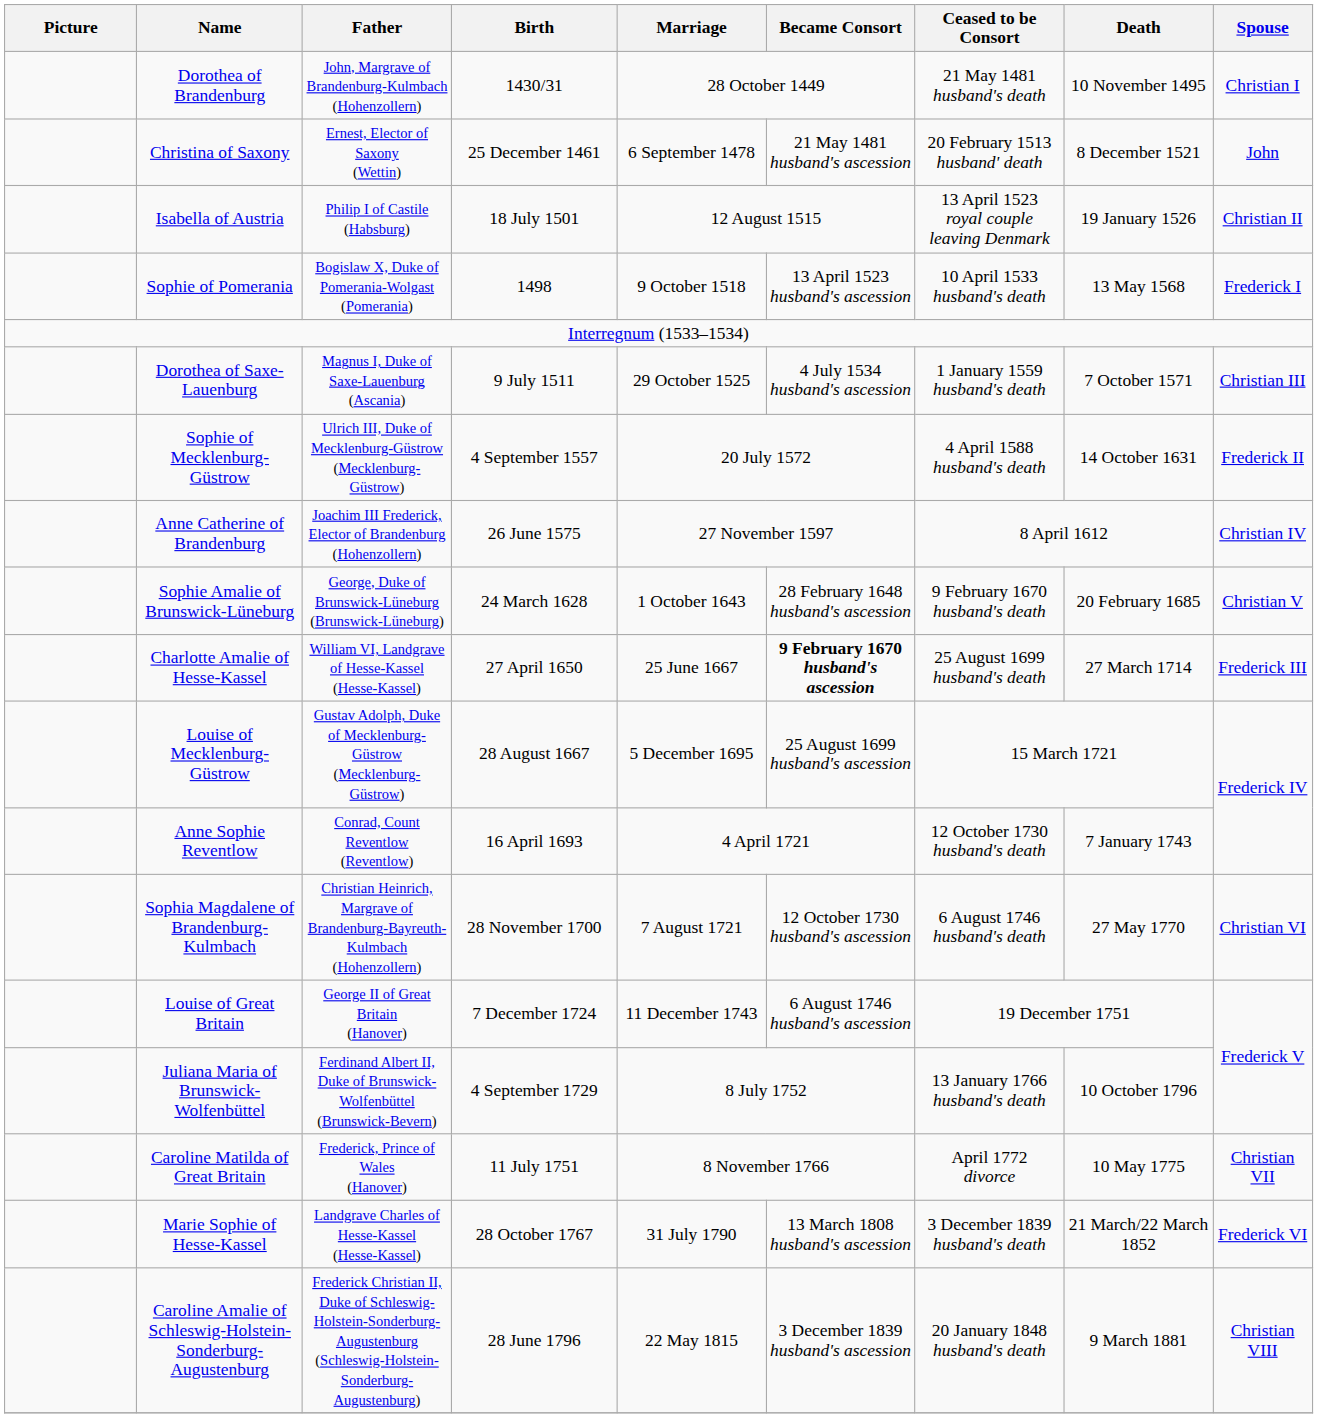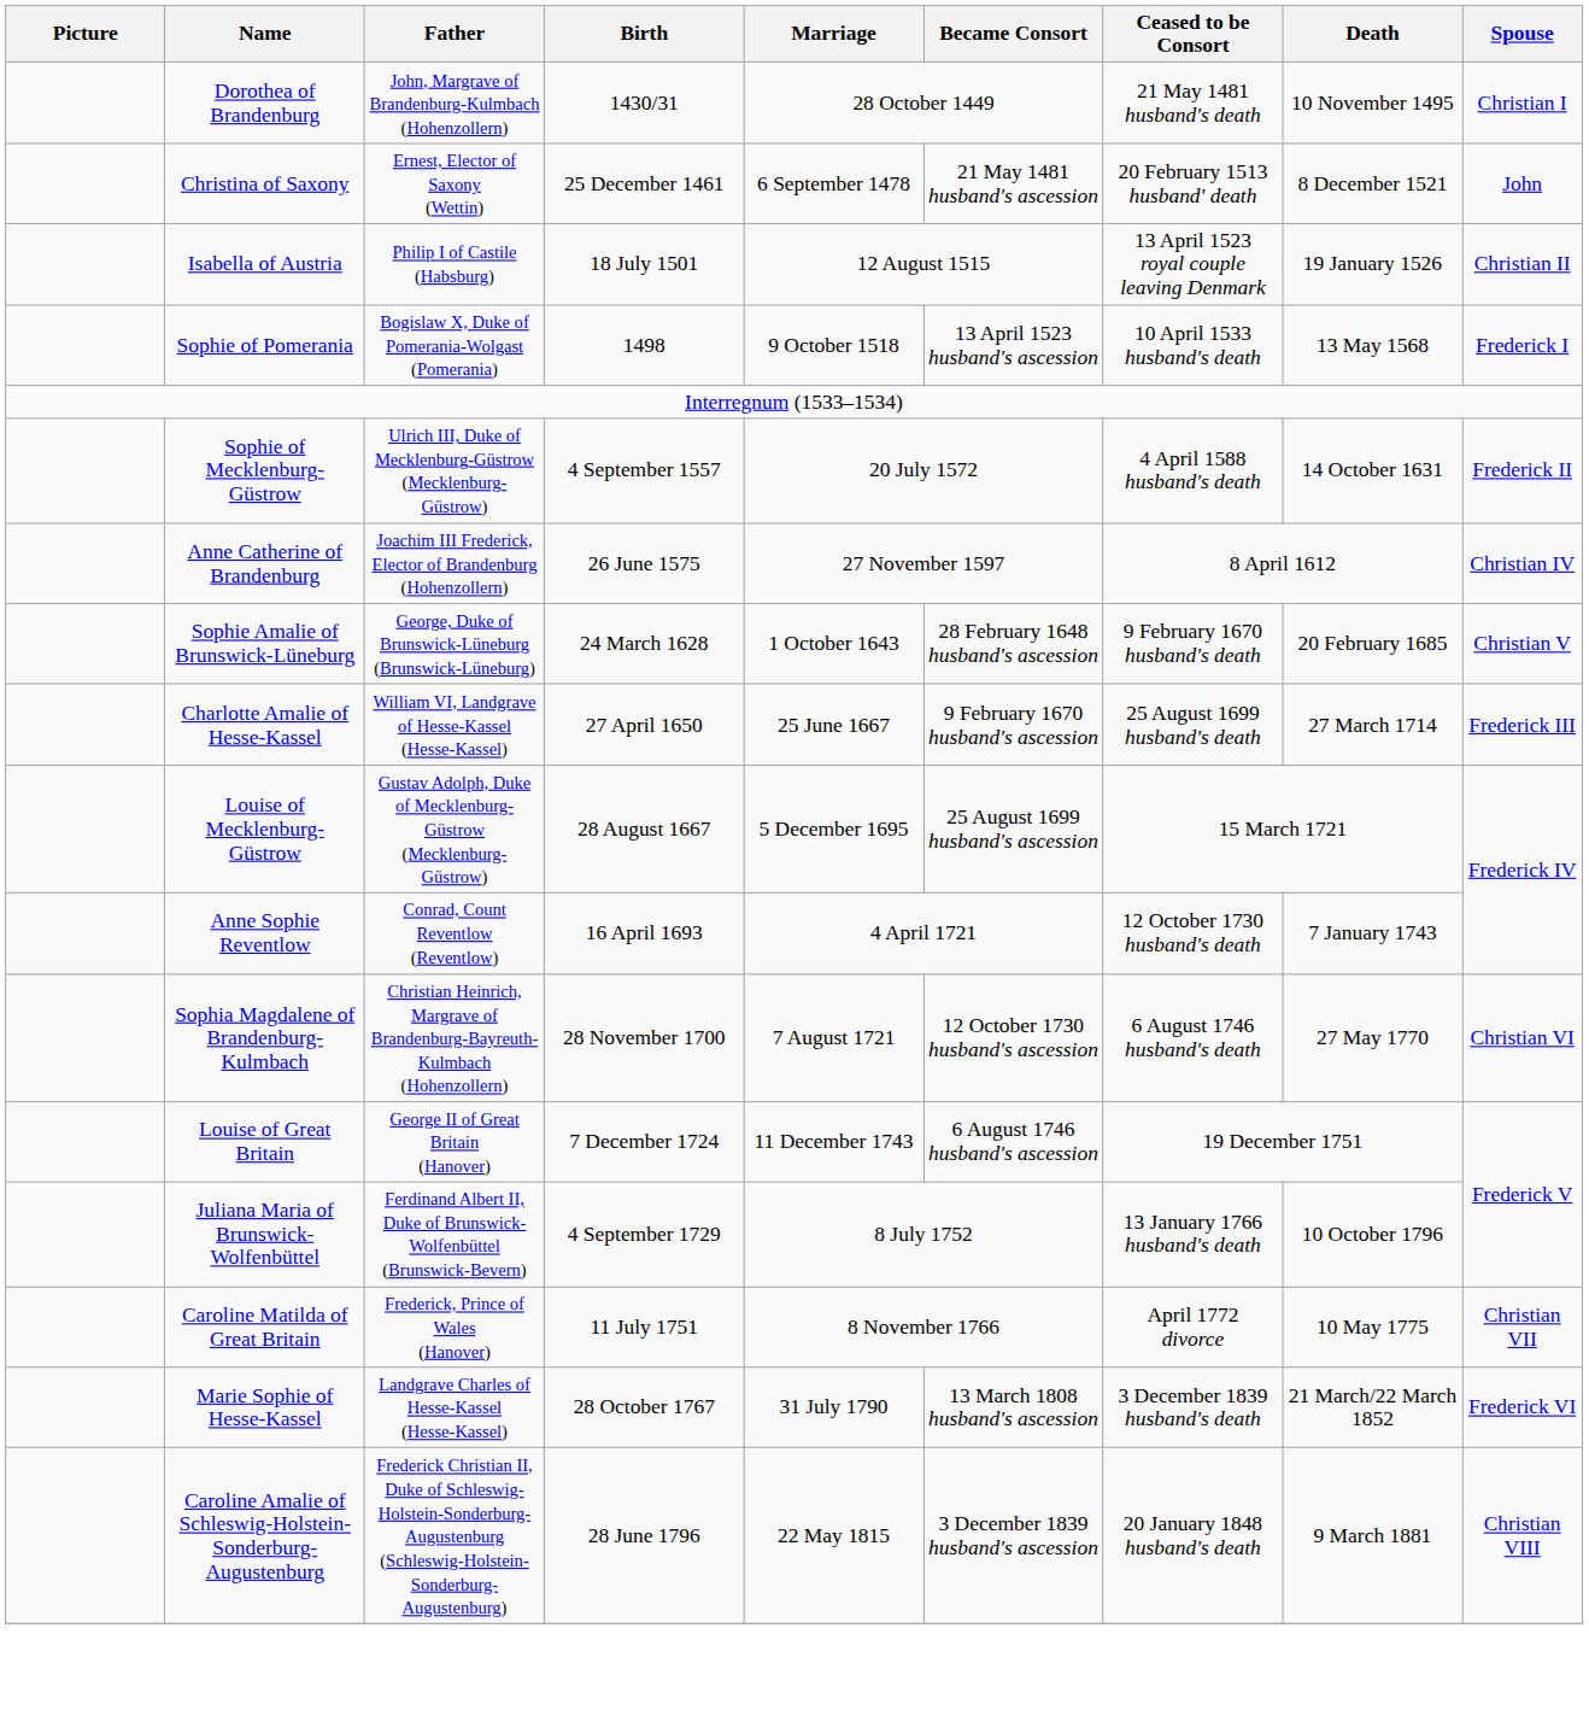- row: Dorothea of Saxe-Lauenburg | Magnus I, Duke of Saxe-Lauenburg (Ascania) | 9 July 1511 | 29 October 1525 | 4 July 1534 husband's ascession | 1 January 1559 husband's death | 7 October 1571 | Christian III
Charlotte Amalie of Hesse-Kassel | Became Consort: bold -> normal
